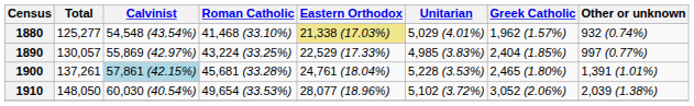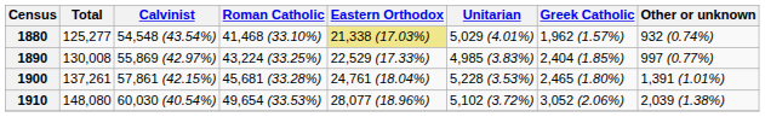1890 | Total: 130,057 -> 130,008
1900 | Calvinist: lightblue background -> no background
1910 | Total: 148,050 -> 148,080
